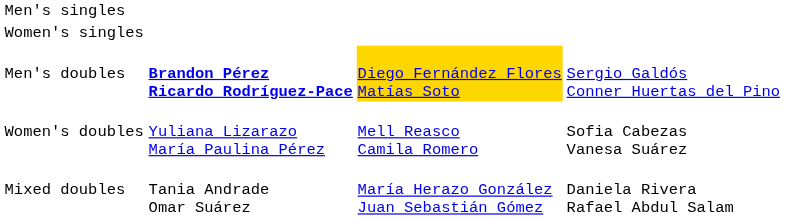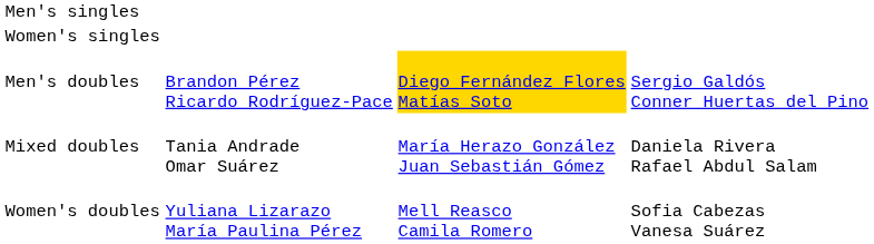Men's doubles | column 2: bold -> normal
rows swapped: Women's doubles <-> Mixed doubles
